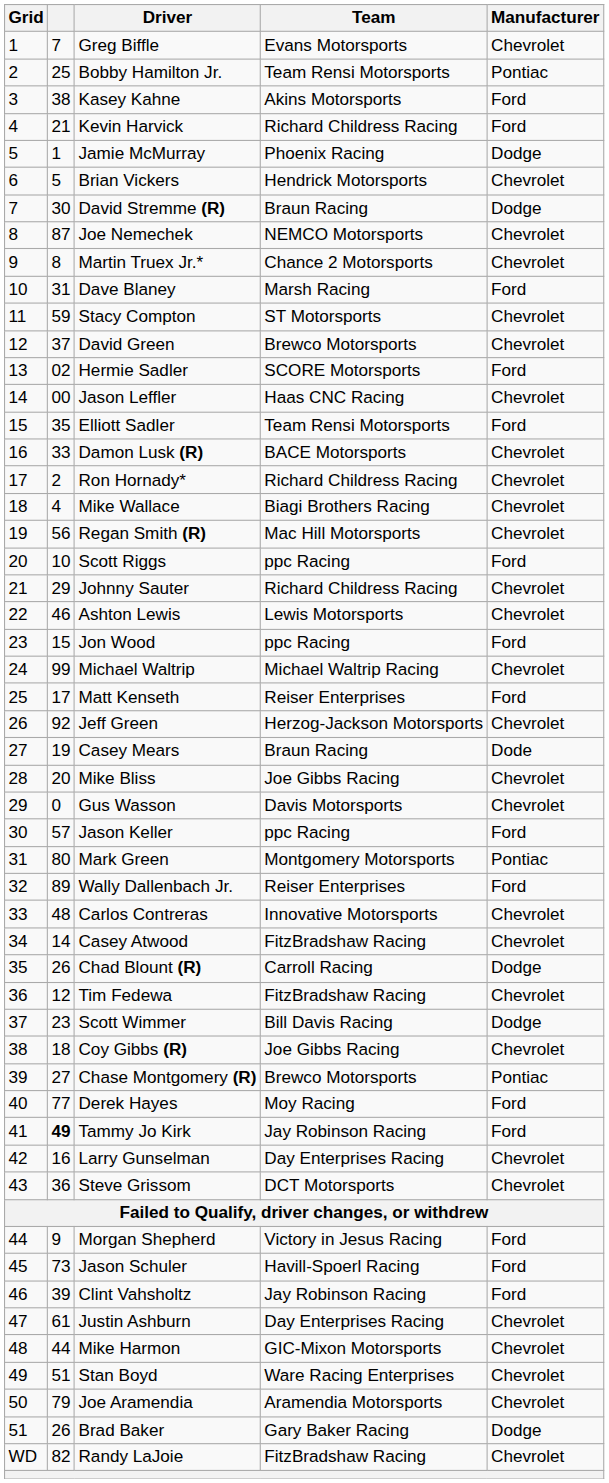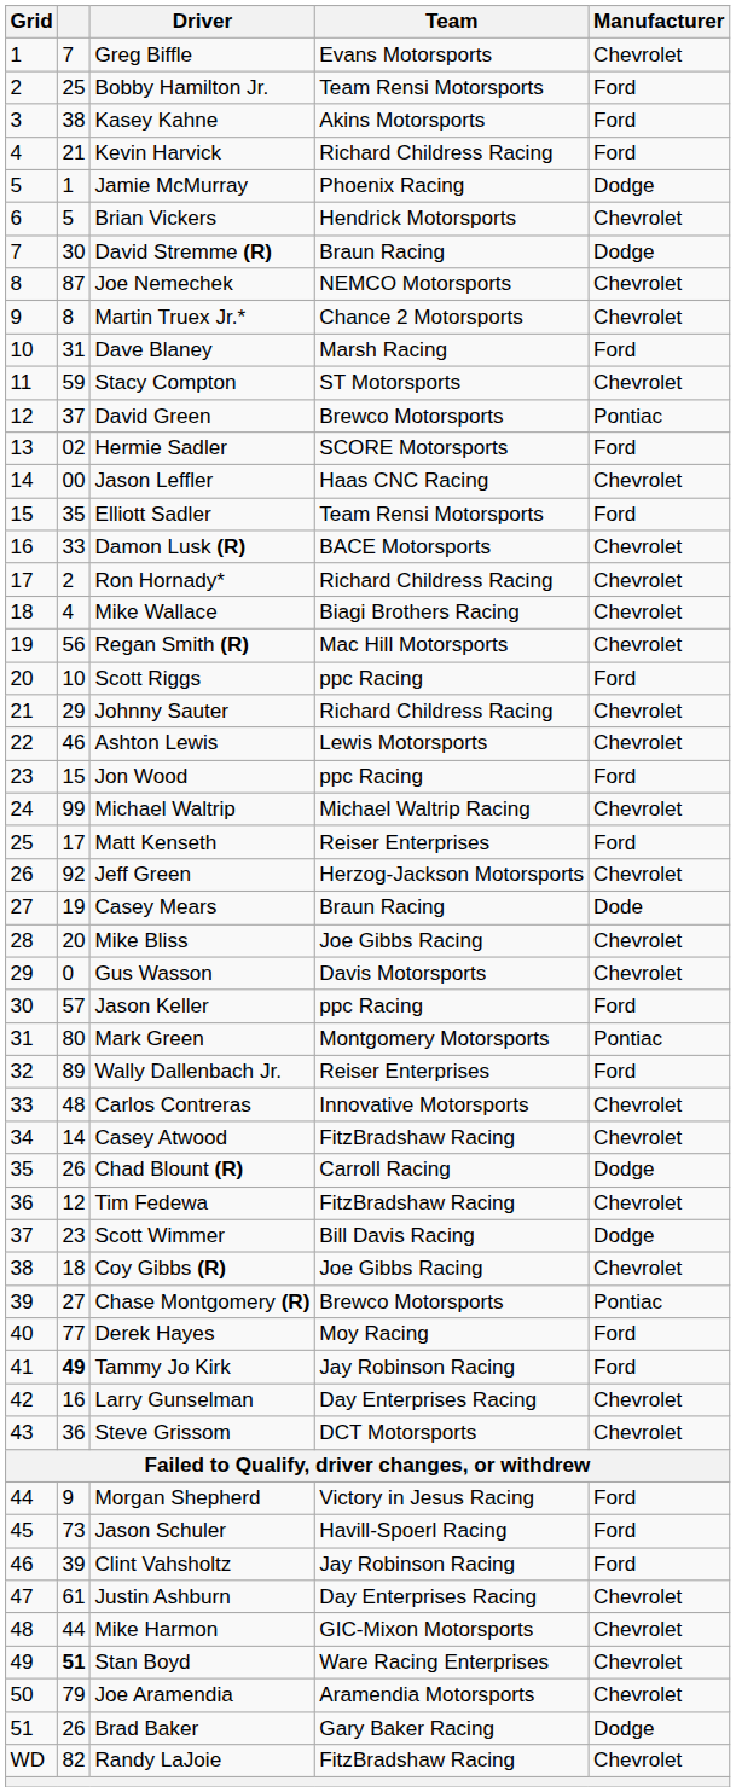Bobby Hamilton Jr. | Manufacturer: Pontiac -> Ford
David Green | Manufacturer: Chevrolet -> Pontiac
Stan Boyd | column 2: normal -> bold
